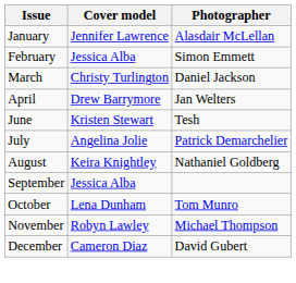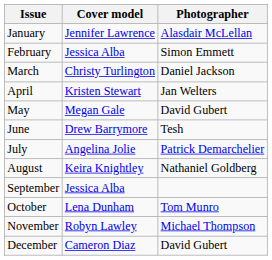April | Cover model: Drew Barrymore -> Kristen Stewart
+ row: May | Megan Gale | David Gubert
June | Cover model: Kristen Stewart -> Drew Barrymore
